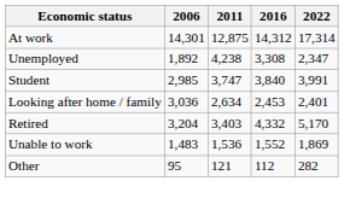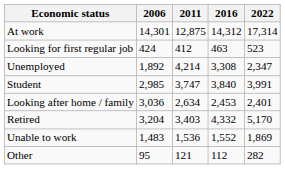+ row: Looking for first regular job | 424 | 412 | 463 | 523
Unemployed | 2011: 4,238 -> 4,214
